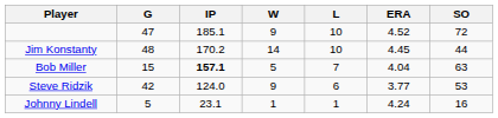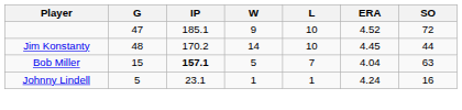- row: Steve Ridzik | 42 | 124.0 | 9 | 6 | 3.77 | 53
